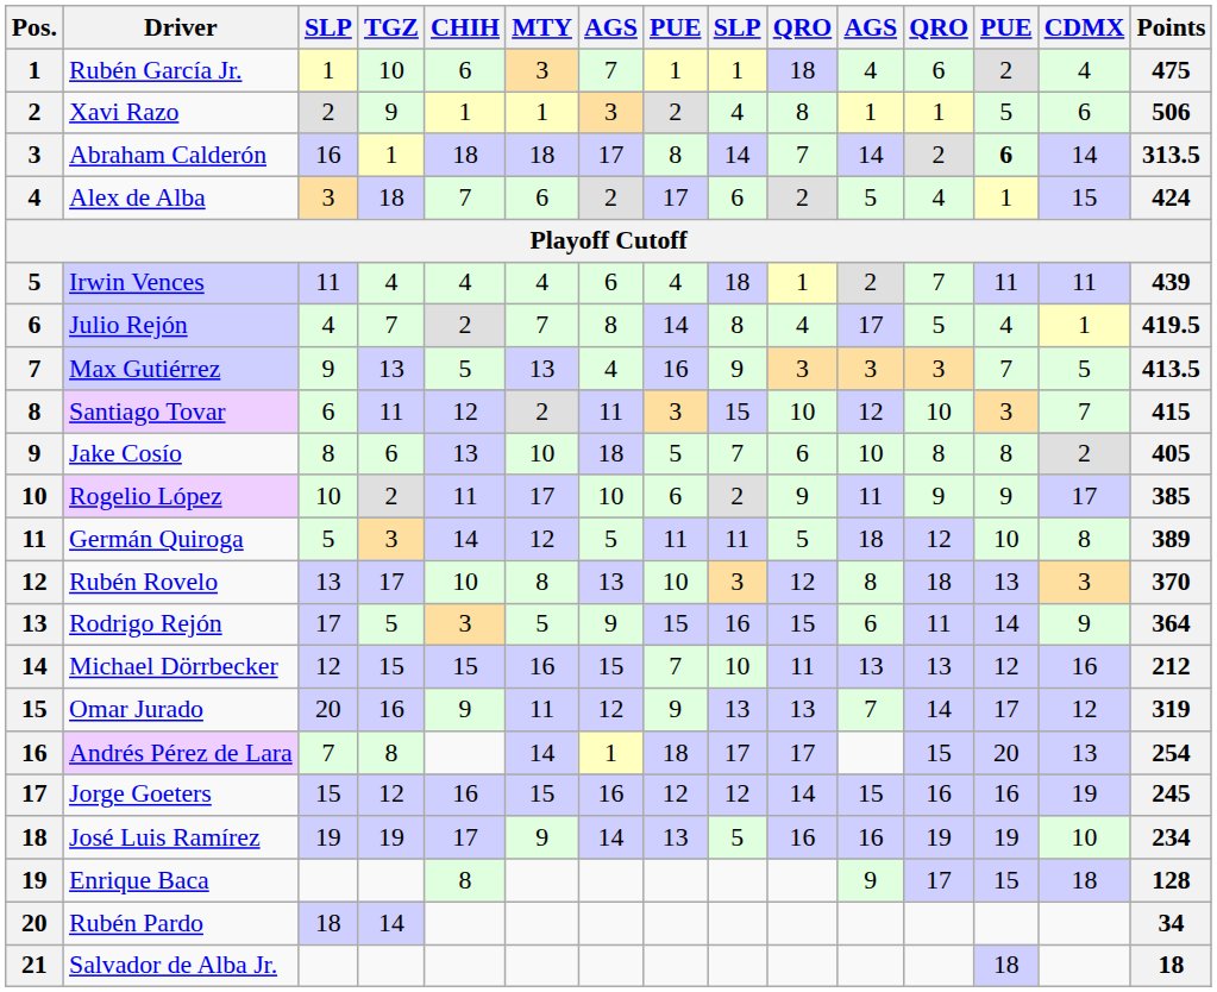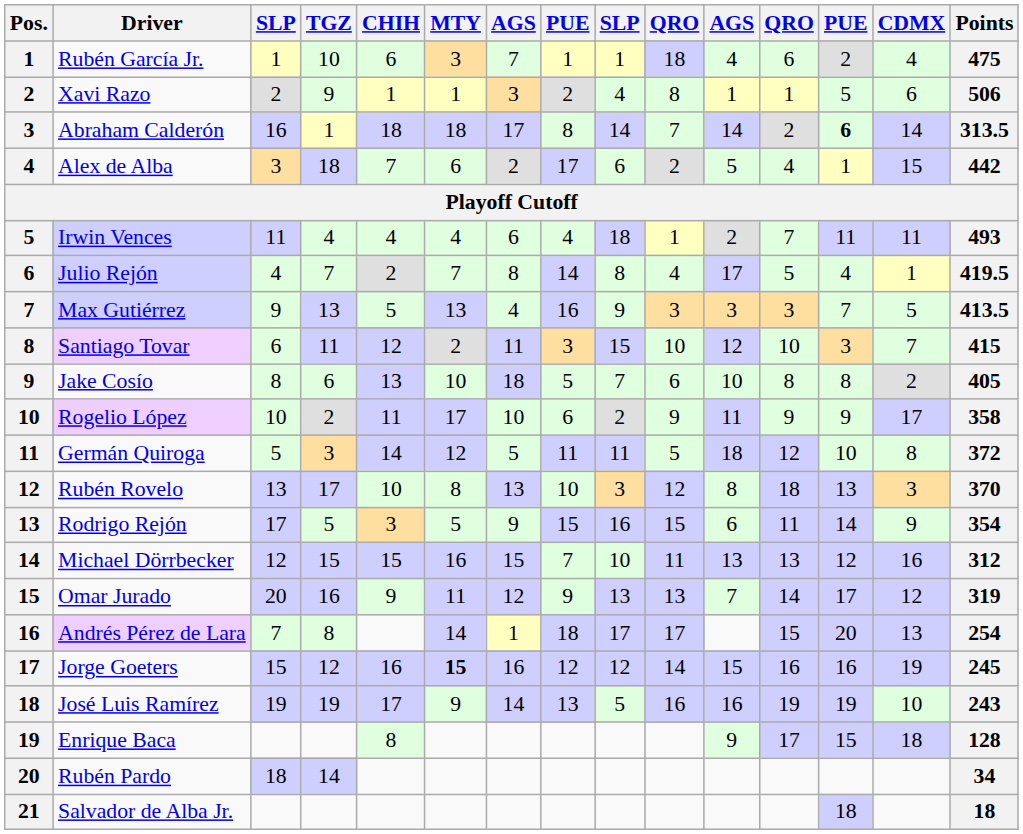Alex de Alba | Points: 424 -> 442
Irwin Vences | Points: 439 -> 493
Rogelio López | Points: 385 -> 358
Germán Quiroga | Points: 389 -> 372
Rodrigo Rejón | Points: 364 -> 354
Michael Dörrbecker | Points: 212 -> 312
Jorge Goeters | MTY: normal -> bold
José Luis Ramírez | Points: 234 -> 243
